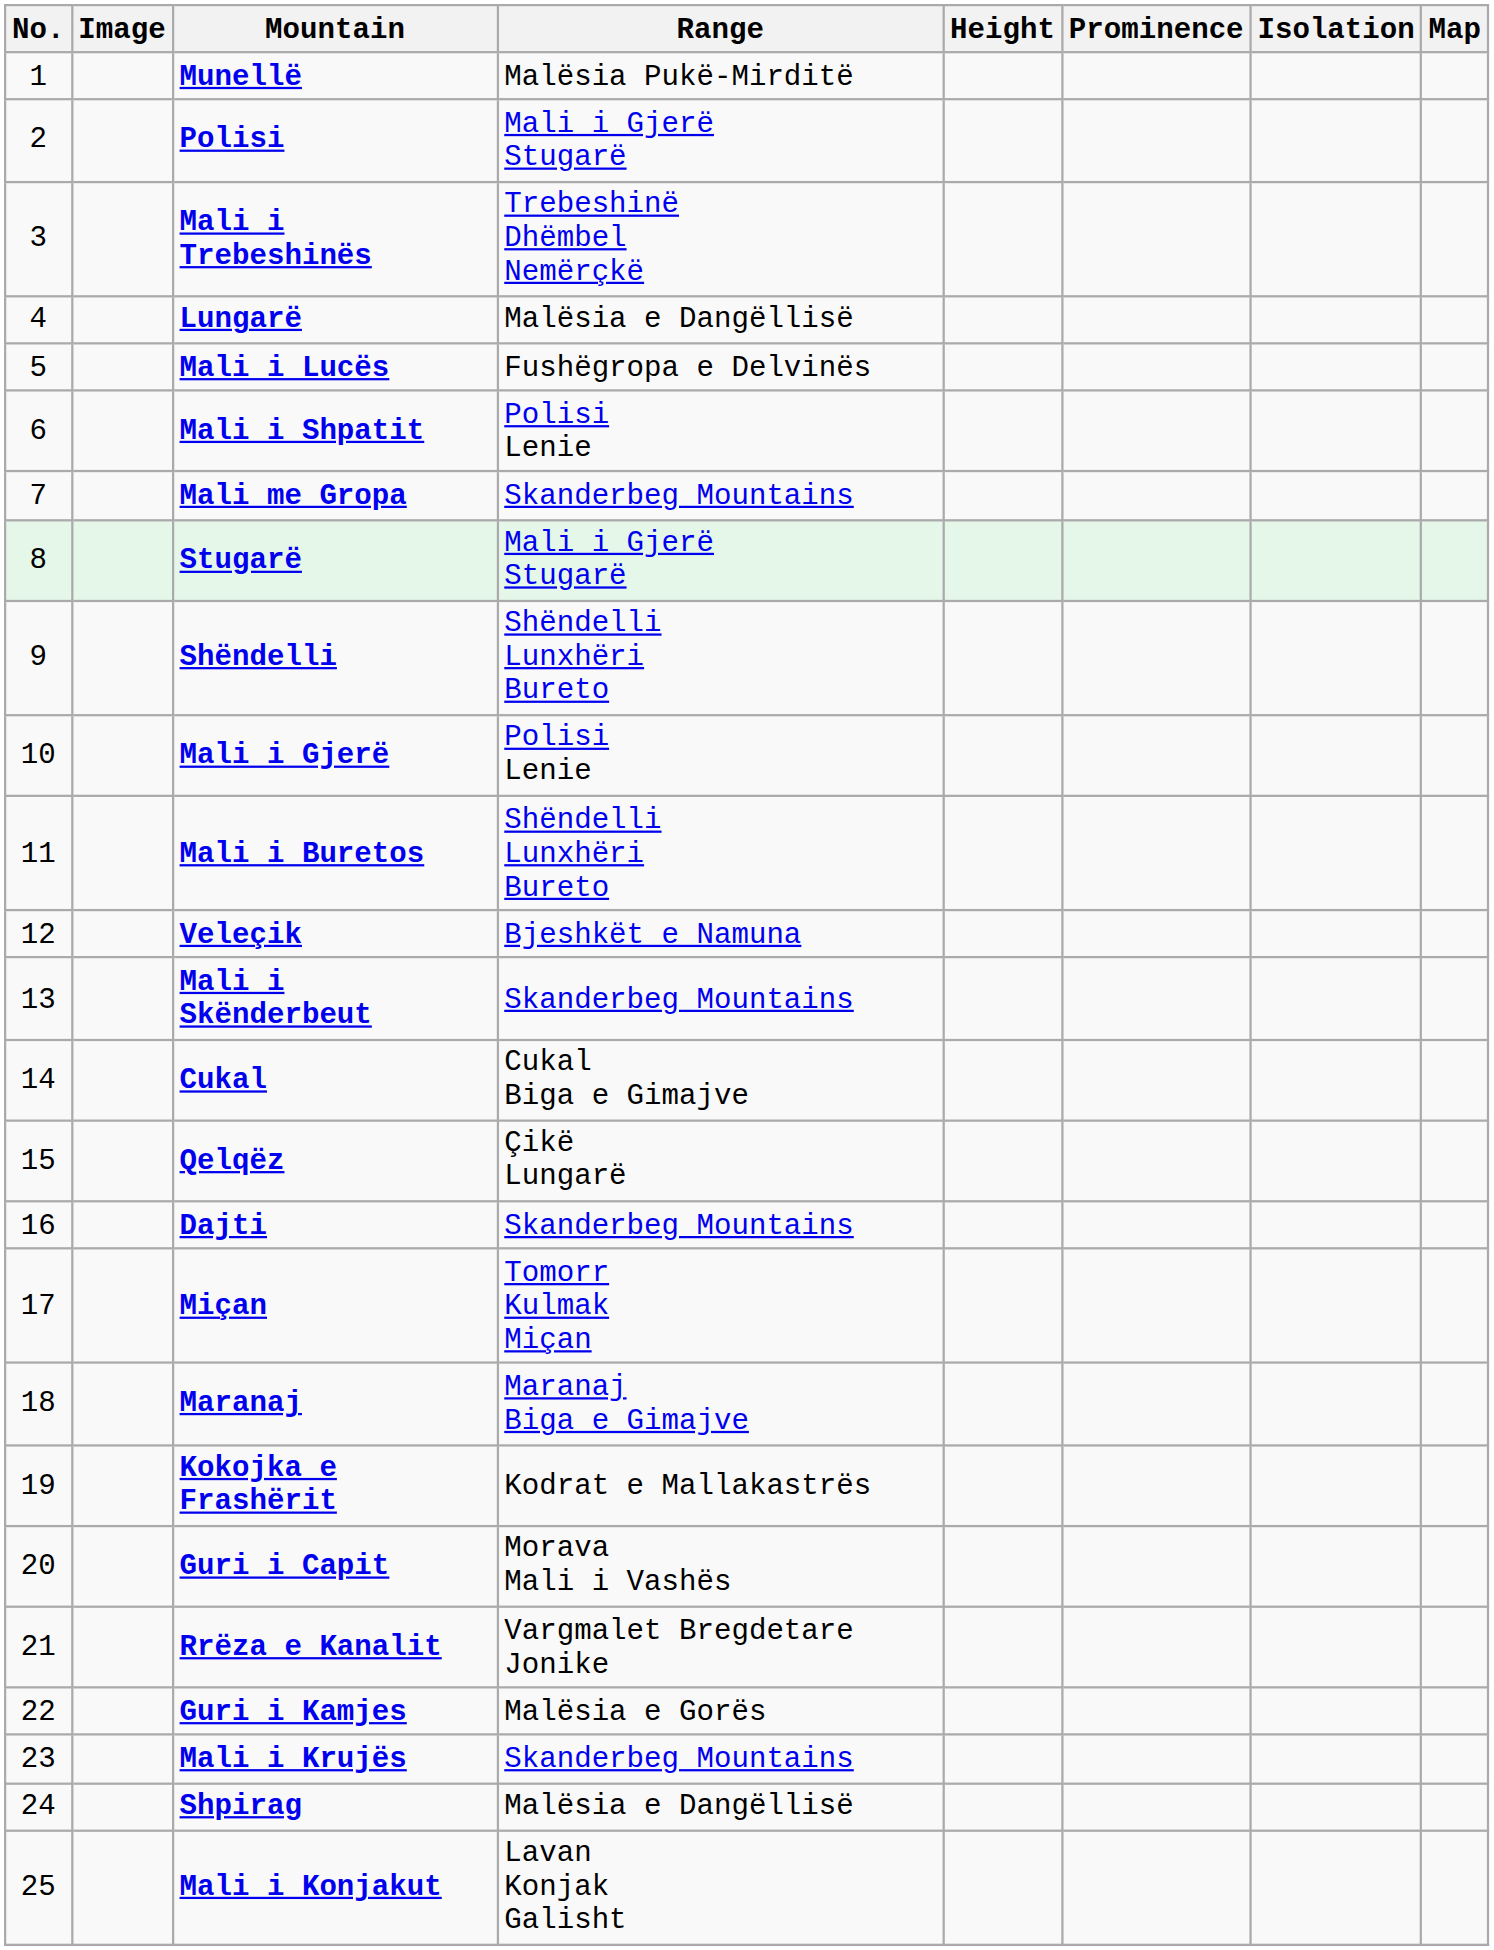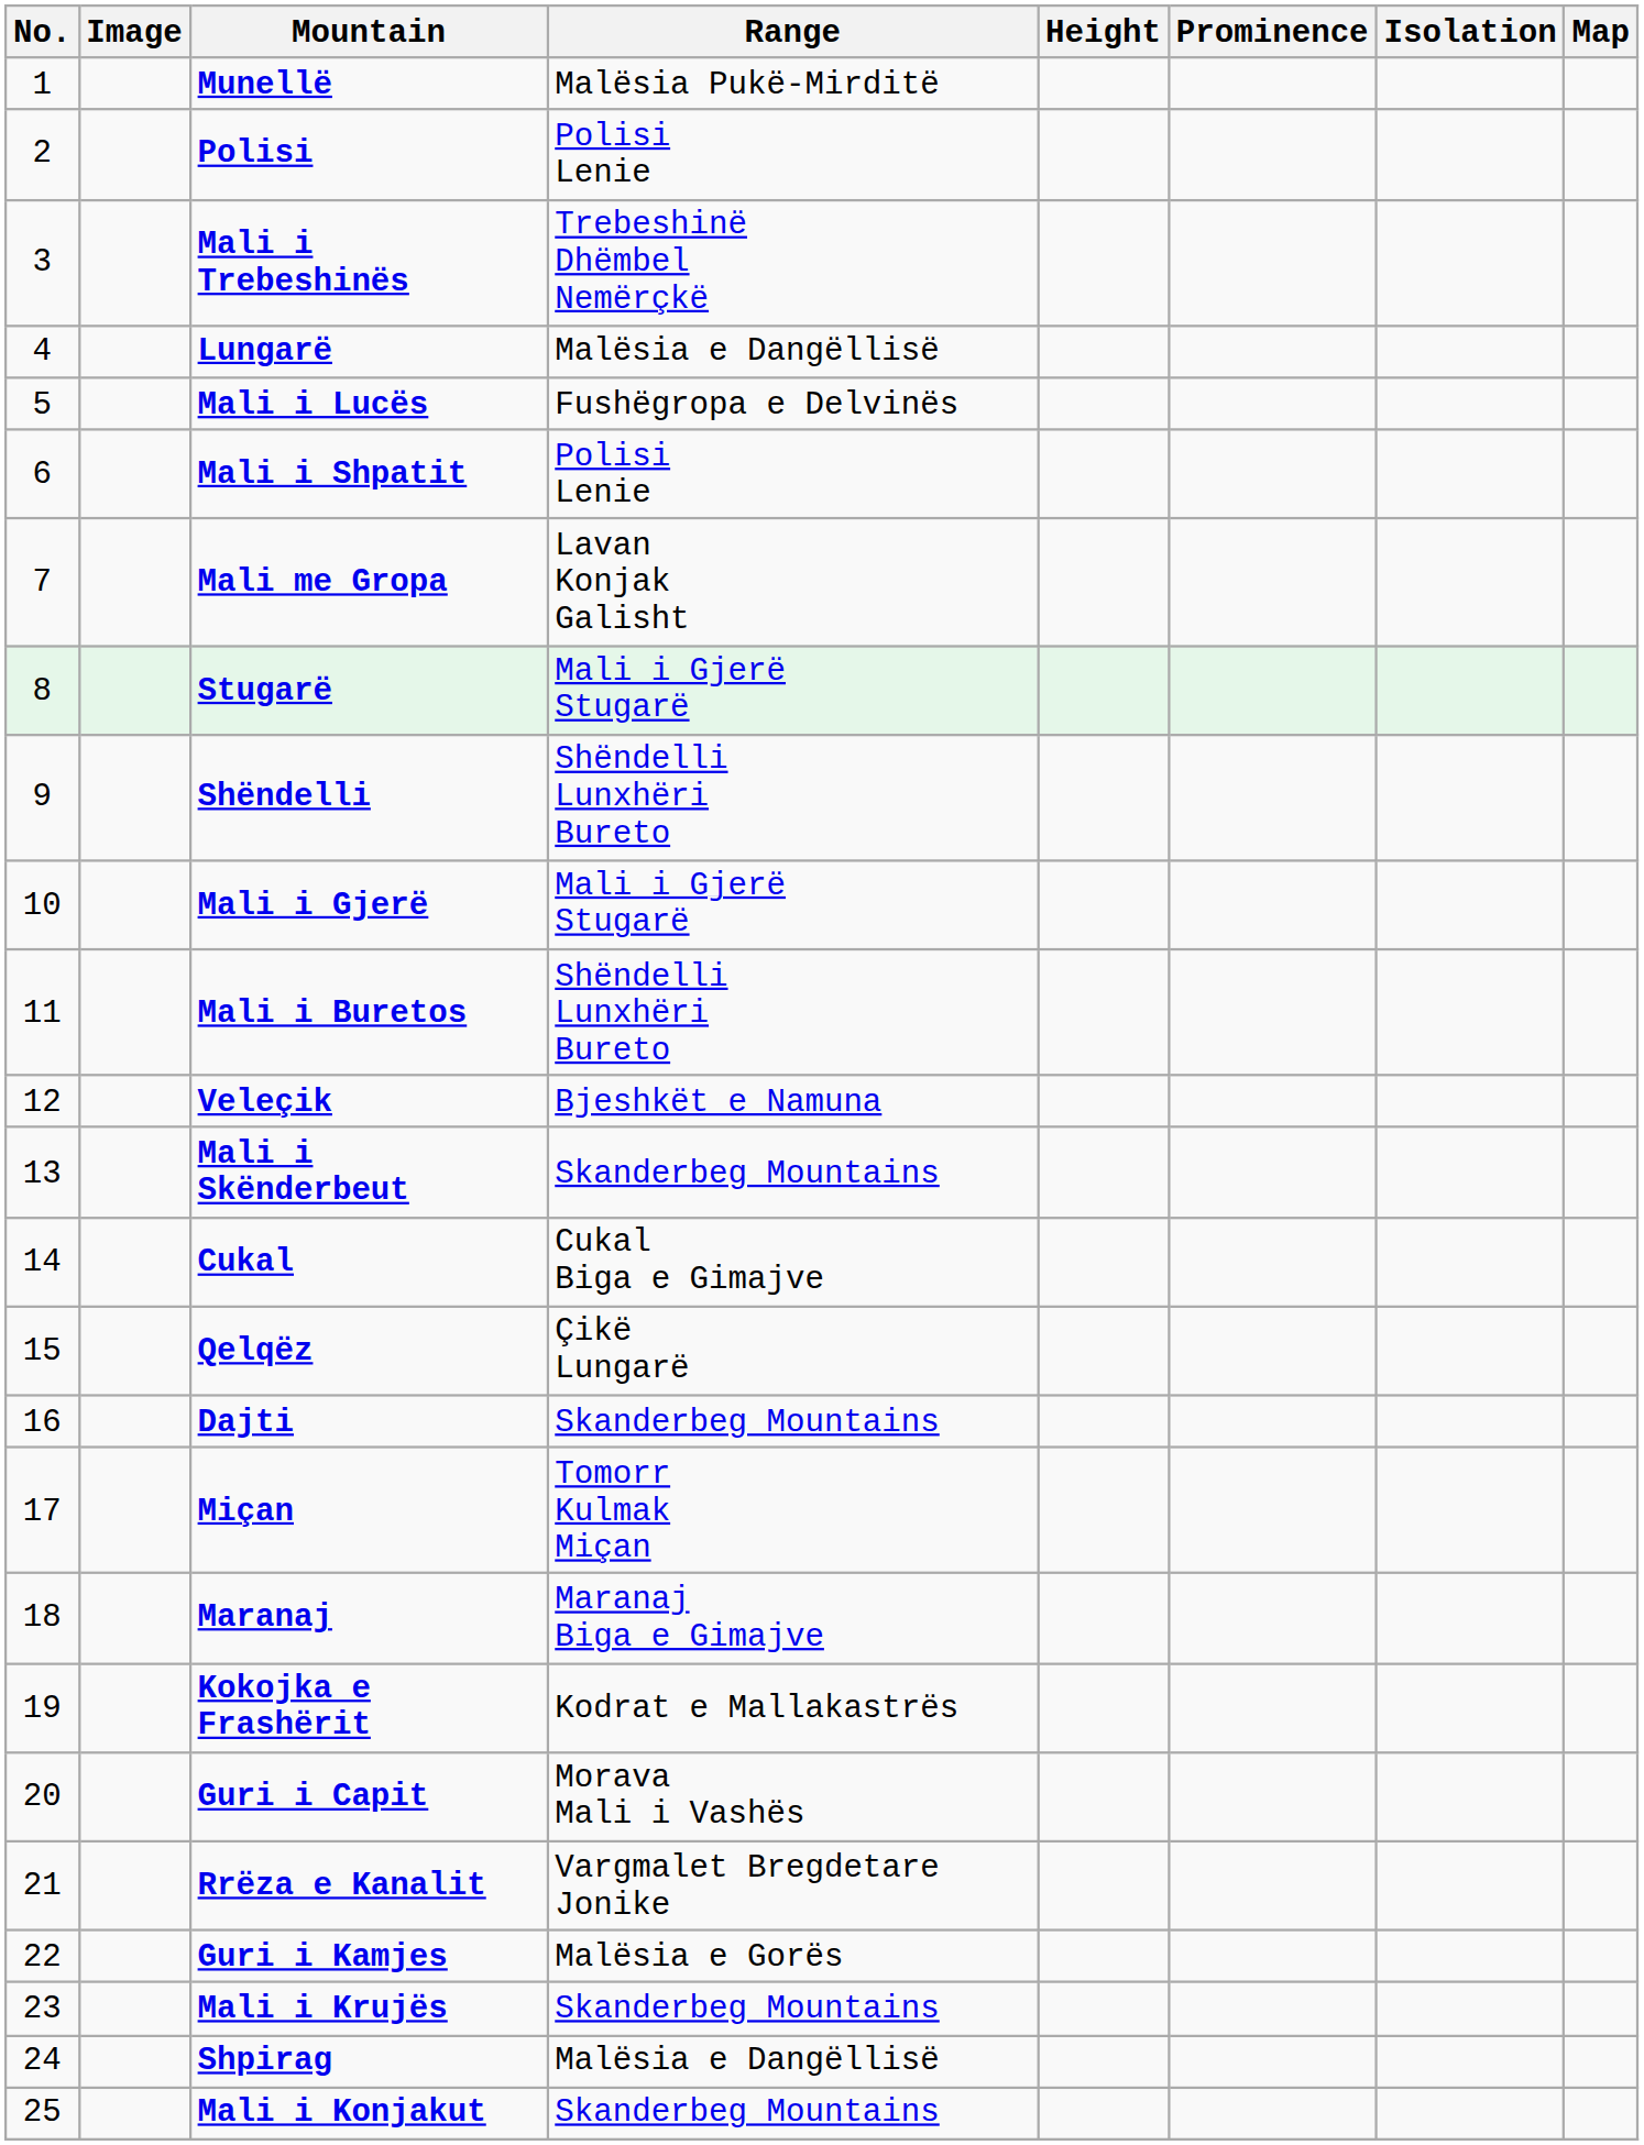Polisi | Range: Mali i Gjerë Stugarë -> Polisi Lenie
Mali me Gropa | Range: Skanderbeg Mountains -> Lavan Konjak Galisht
Mali i Gjerë | Range: Polisi Lenie -> Mali i Gjerë Stugarë
Mali i Konjakut | Range: Lavan Konjak Galisht -> Skanderbeg Mountains
